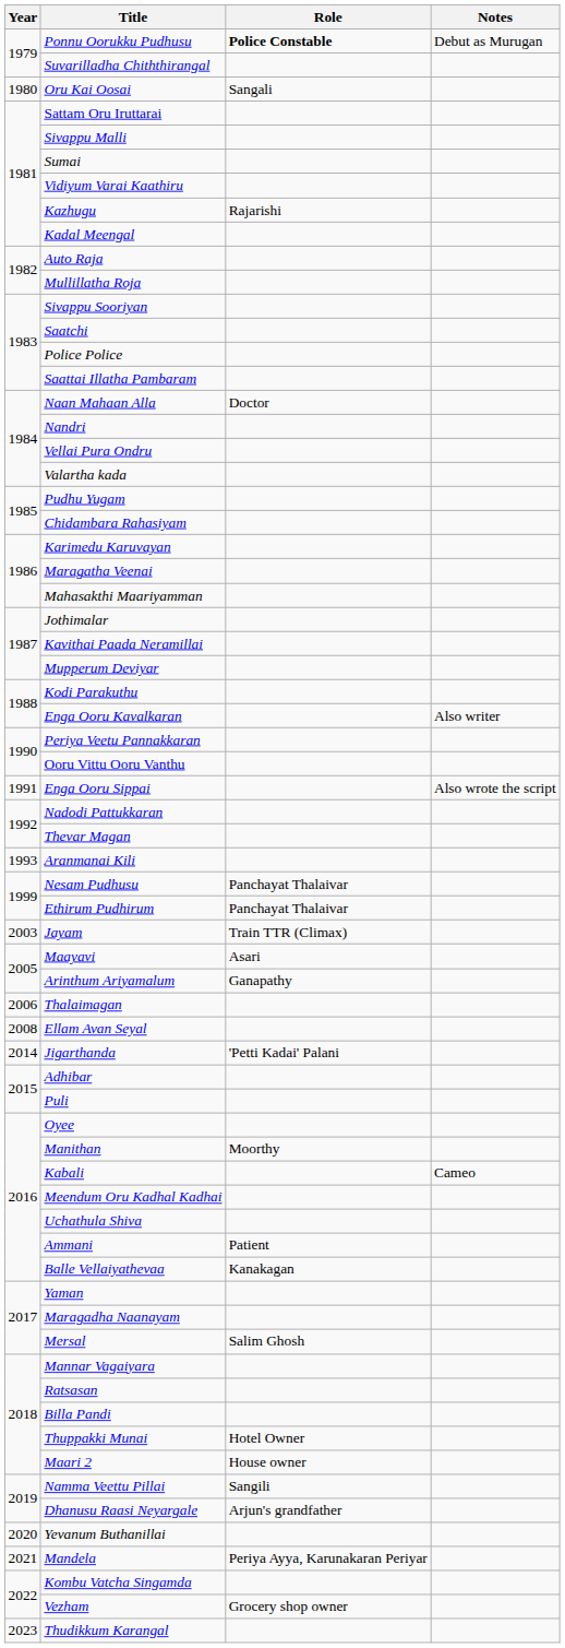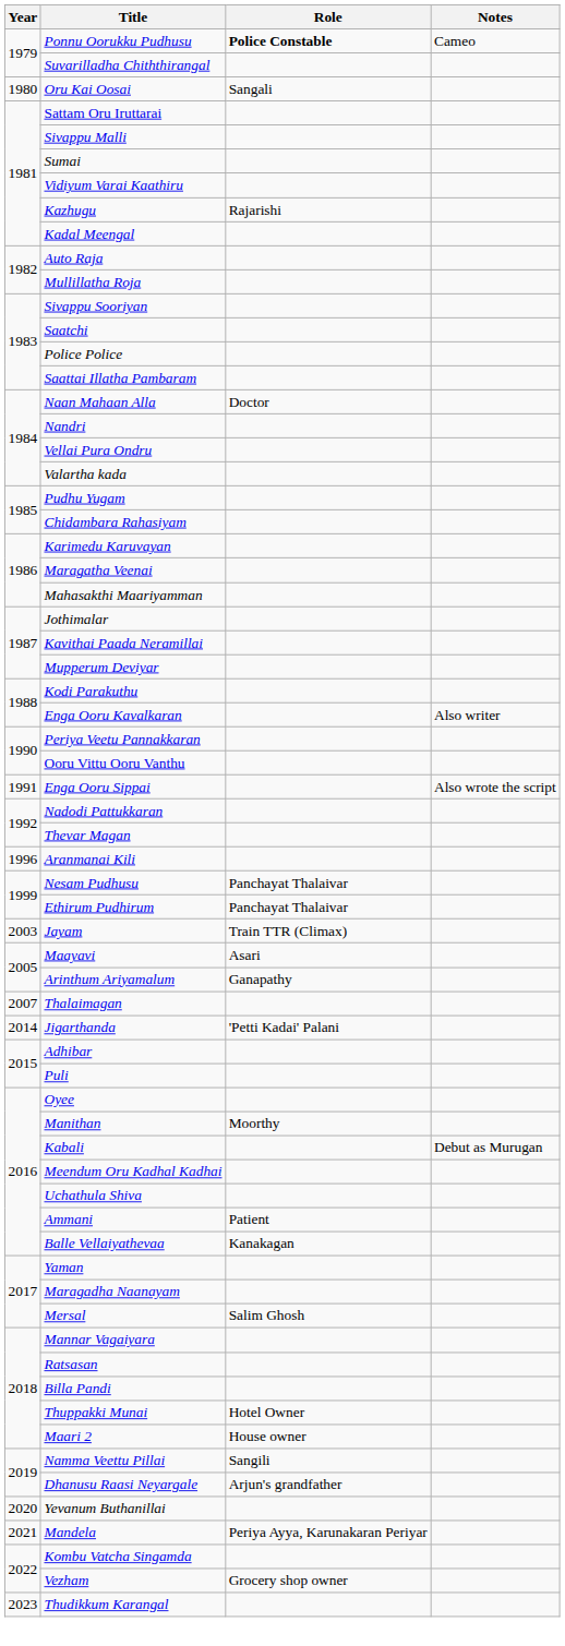Ponnu Oorukku Pudhusu | Notes: Debut as Murugan -> Cameo
Aranmanai Kili | Year: 1993 -> 1996
Thalaimagan | Year: 2006 -> 2007
- row: 2008 | Ellam Avan Seyal
Kabali | Notes: Cameo -> Debut as Murugan
